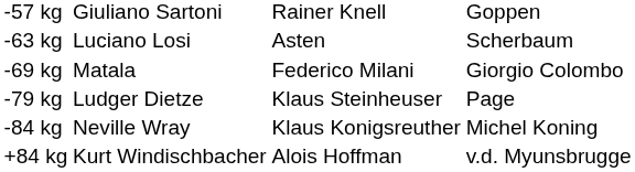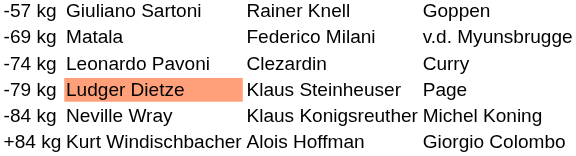- row: -63 kg | Luciano Losi | Asten | Scherbaum
-69 kg | column 4: Giorgio Colombo -> v.d. Myunsbrugge
+ row: -74 kg | Leonardo Pavoni | Clezardin | Curry
-79 kg | column 2: no background -> lightsalmon background
+84 kg | column 4: v.d. Myunsbrugge -> Giorgio Colombo
